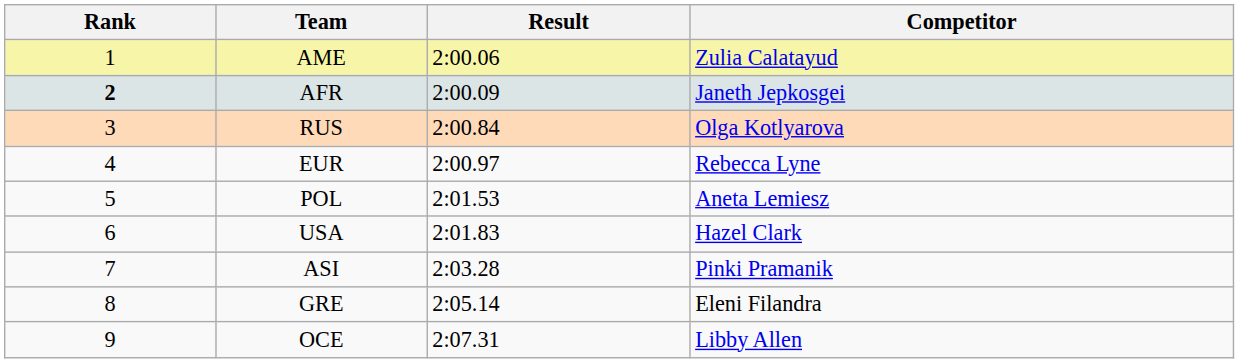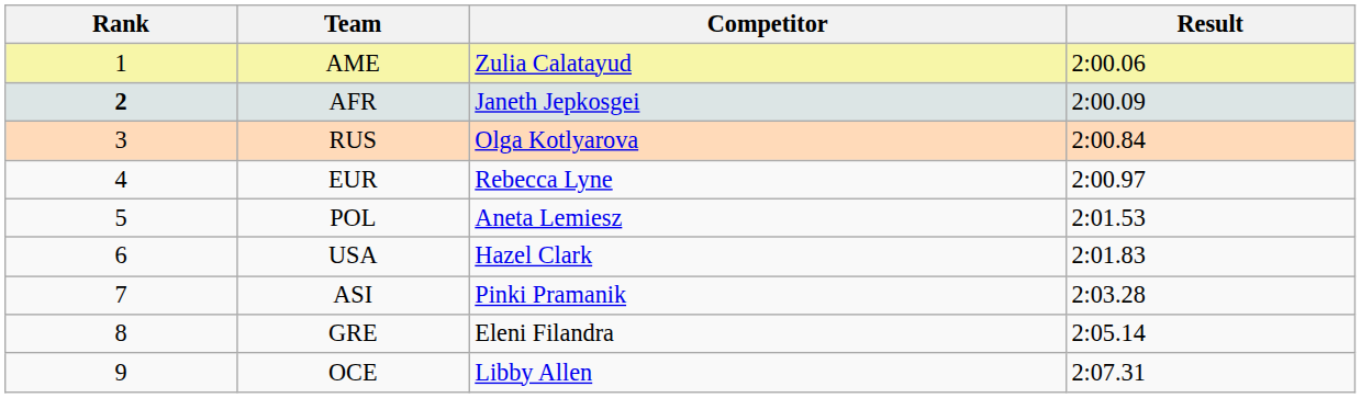columns swapped: Competitor <-> Result
